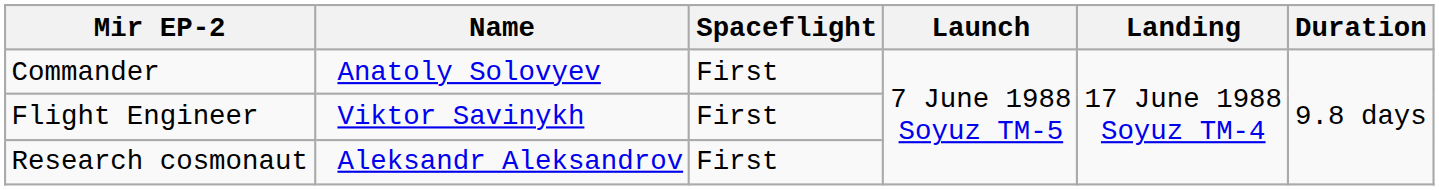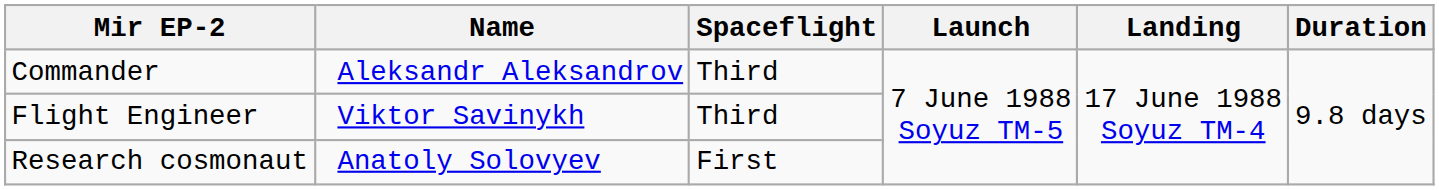Commander | Name: Anatoly Solovyev -> Aleksandr Aleksandrov
Commander | Spaceflight: First -> Third
Flight Engineer | Spaceflight: First -> Third
Research cosmonaut | Name: Aleksandr Aleksandrov -> Anatoly Solovyev
